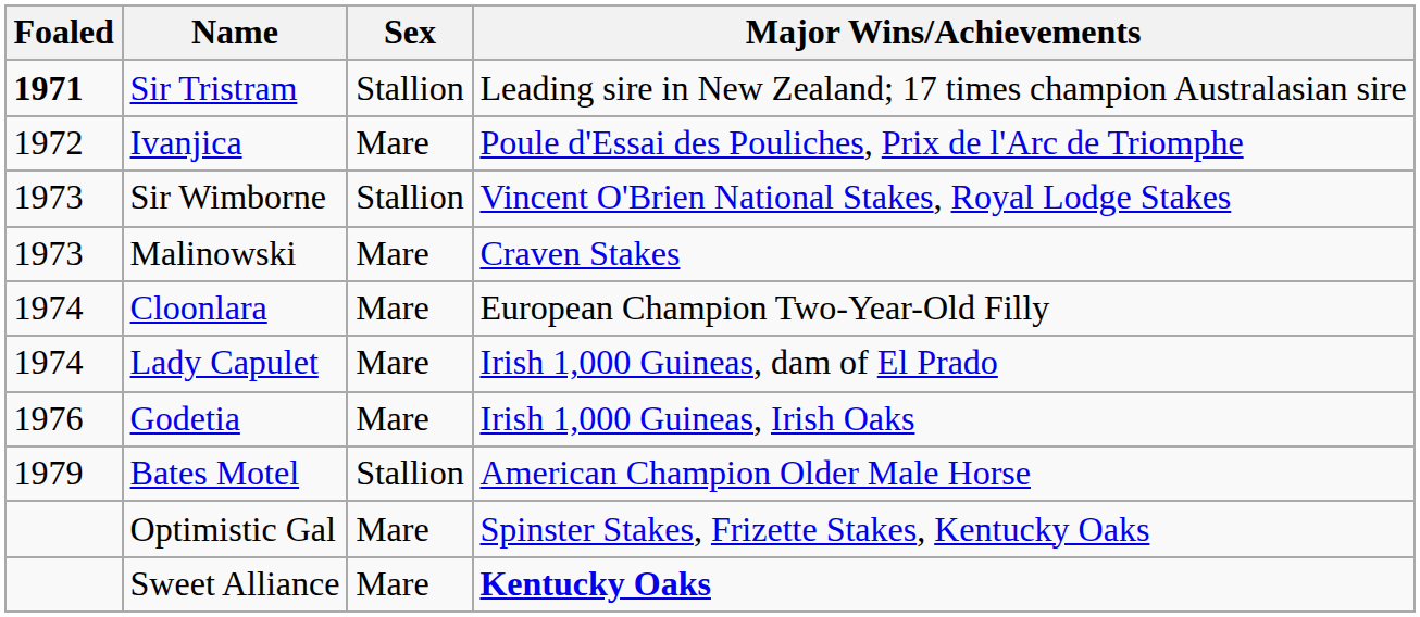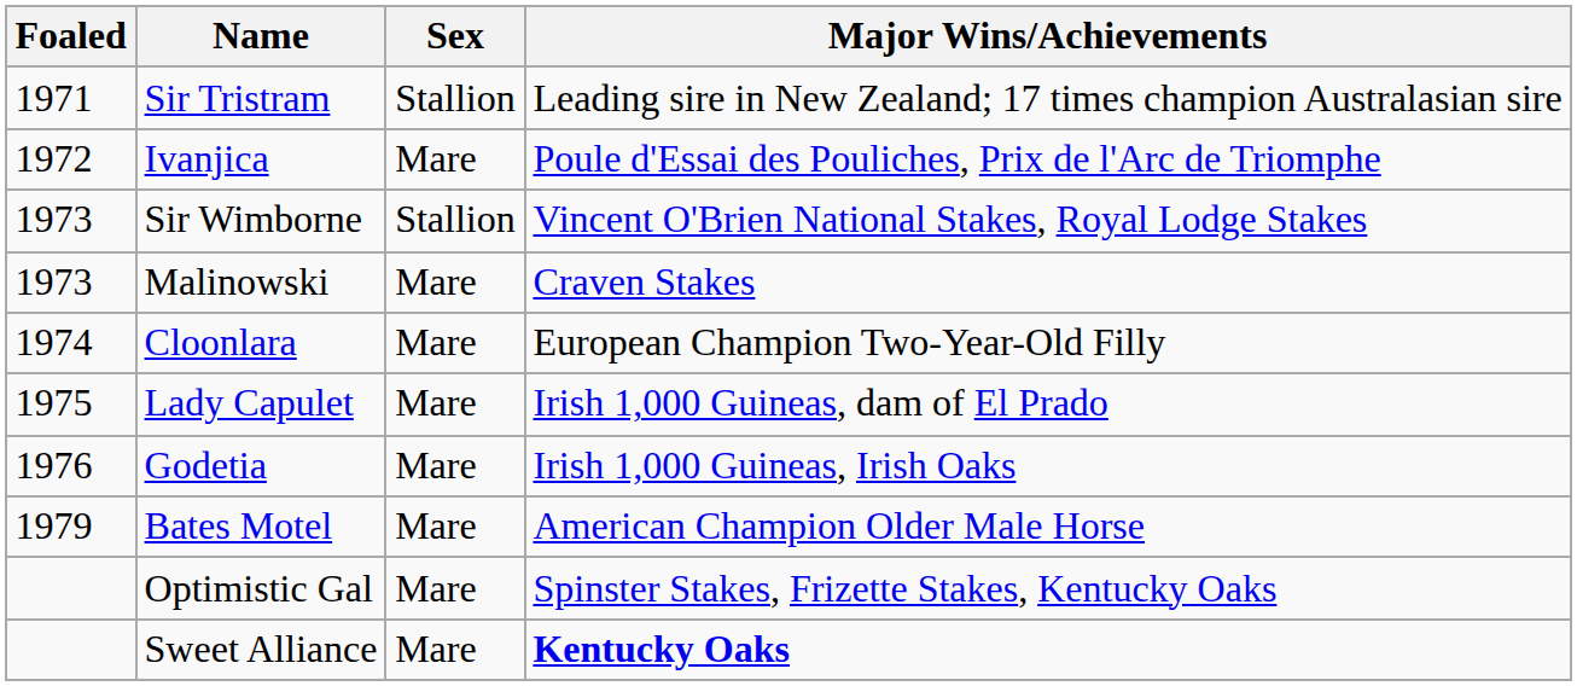Sir Tristram | Foaled: bold -> normal
Lady Capulet | Foaled: 1974 -> 1975
Bates Motel | Sex: Stallion -> Mare
